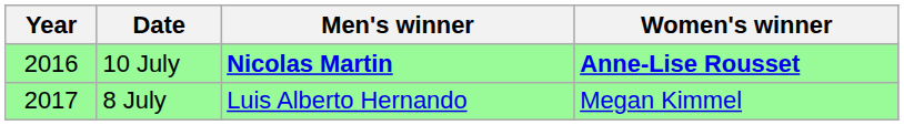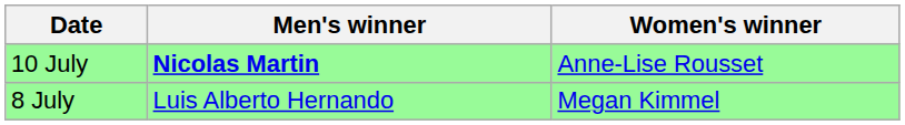- column: Year | 2016 | 2017
10 July | Women's winner: bold -> normal
